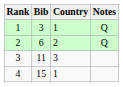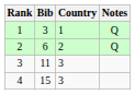4 | Country: 1 -> 3
